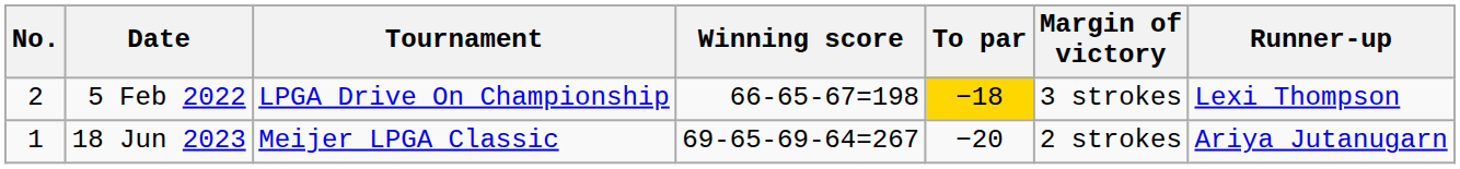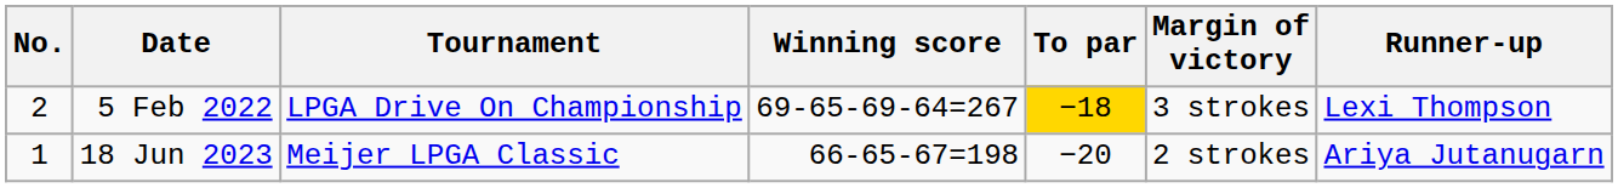5 Feb 2022 | Winning score: 66-65-67=198 -> 69-65-69-64=267
18 Jun 2023 | Winning score: 69-65-69-64=267 -> 66-65-67=198
